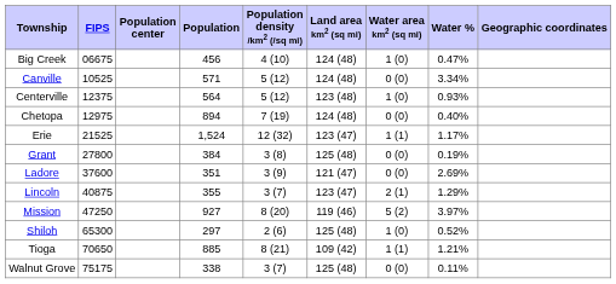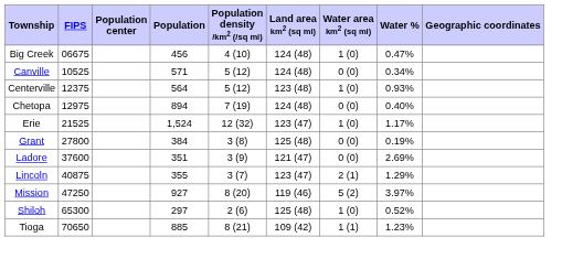Canville | Water %: 3.34% -> 0.34%
Erie | Water area km2 (sq mi): 1 (1) -> 1 (0)
Tioga | Water %: 1.21% -> 1.23%
- row: Walnut Grove | 75175 | 338 | 3 (7) | 125 (48) | 0 (0) | 0.11%
